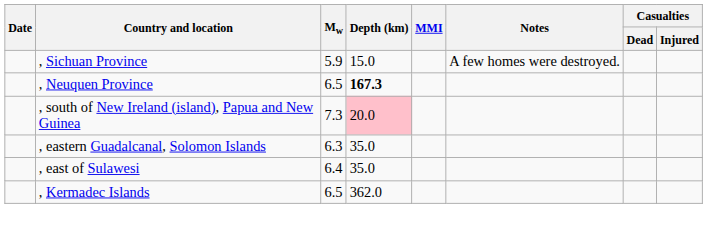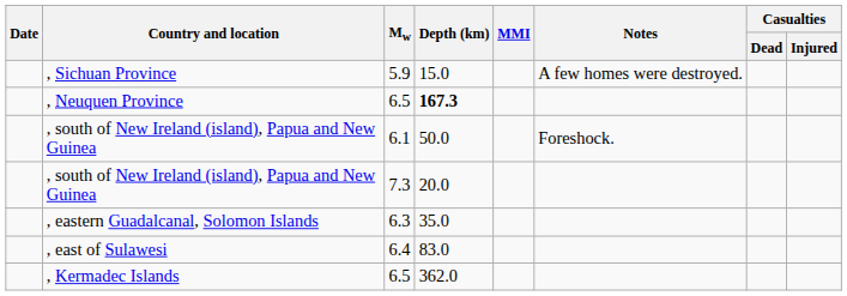+ row: , south of New Ireland (island), Papua and New Guinea | 6.1 | 50.0 | Foreshock.
, south of New Ireland (island), Papua and New Guinea / 7.3 | Depth (km): pink background -> no background
, east of Sulawesi | Depth (km): 35.0 -> 83.0
